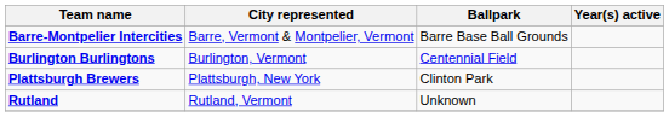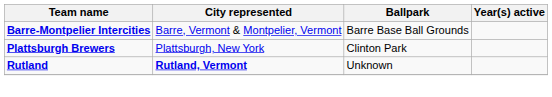- row: Burlington Burlingtons | Burlington, Vermont | Centennial Field
Rutland | City represented: normal -> bold
